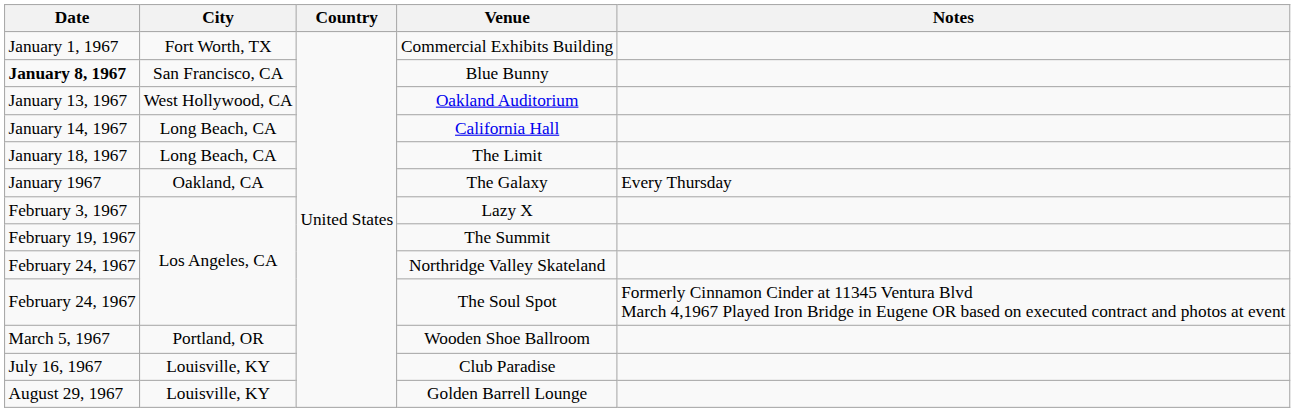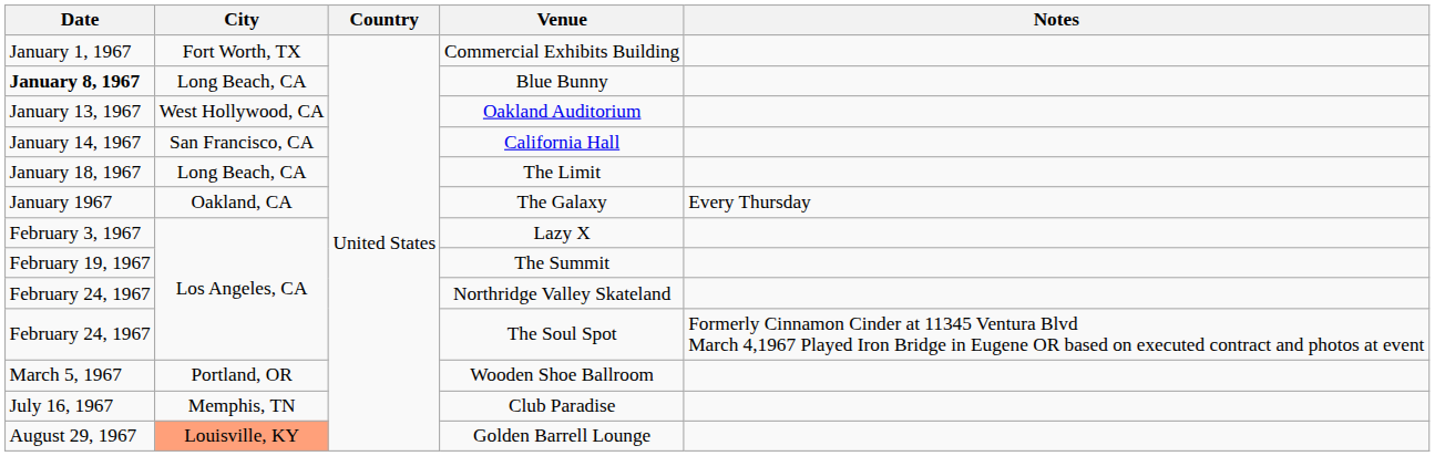Blue Bunny | City: San Francisco, CA -> Long Beach, CA
California Hall | City: Long Beach, CA -> San Francisco, CA
Club Paradise | City: Louisville, KY -> Memphis, TN
Golden Barrell Lounge | City: no background -> lightsalmon background
